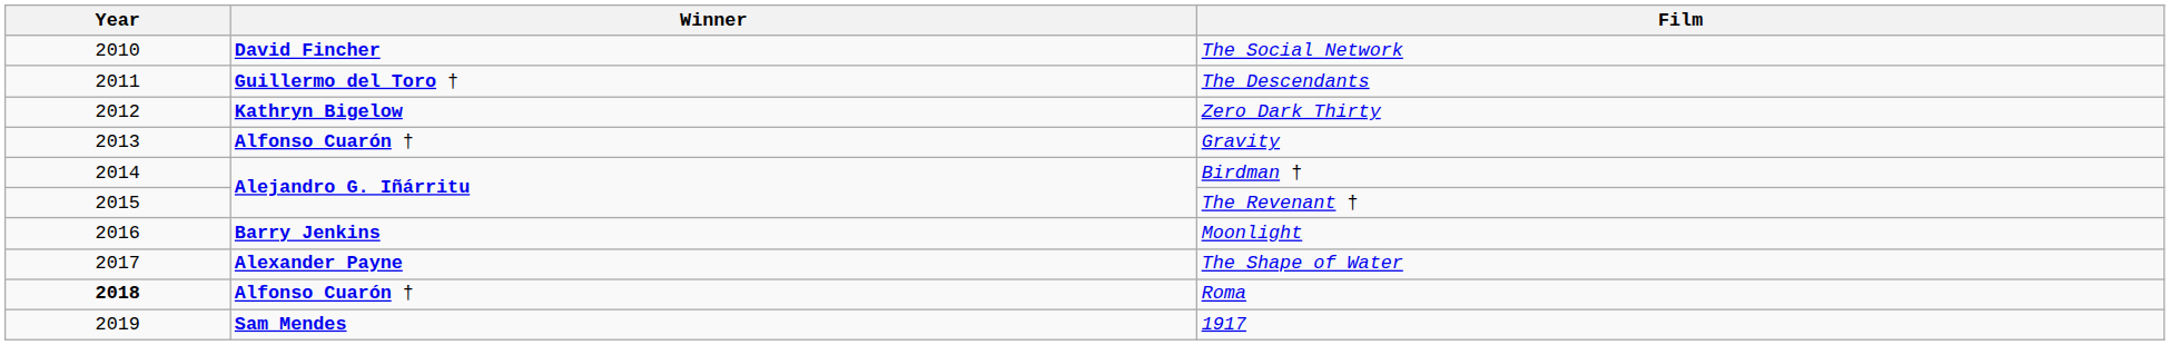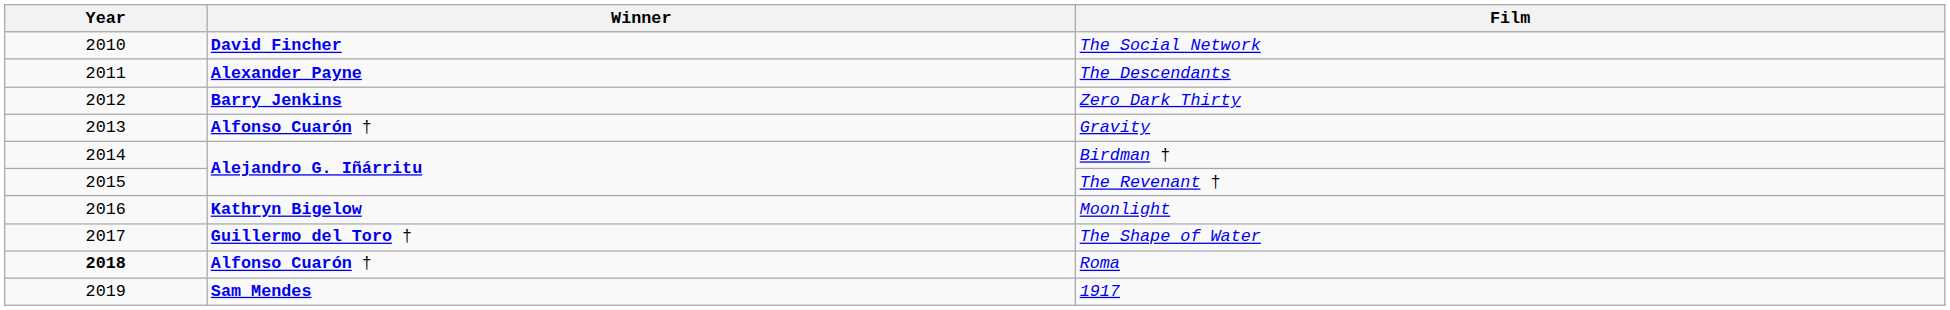The Descendants | Winner: Guillermo del Toro † -> Alexander Payne
Zero Dark Thirty | Winner: Kathryn Bigelow -> Barry Jenkins
Moonlight | Winner: Barry Jenkins -> Kathryn Bigelow
The Shape of Water | Winner: Alexander Payne -> Guillermo del Toro †
